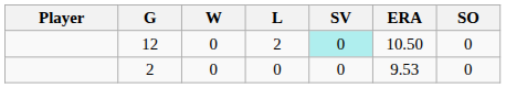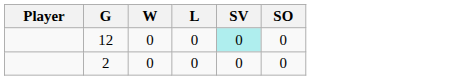- column: ERA | 10.50 | 9.53
12 | L: 2 -> 0
